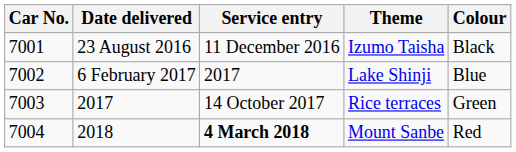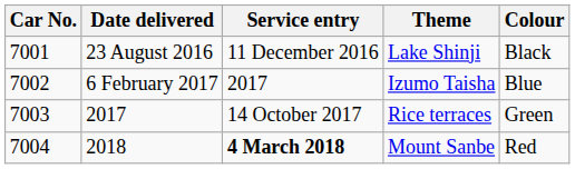23 August 2016 | Theme: Izumo Taisha -> Lake Shinji
6 February 2017 | Theme: Lake Shinji -> Izumo Taisha
